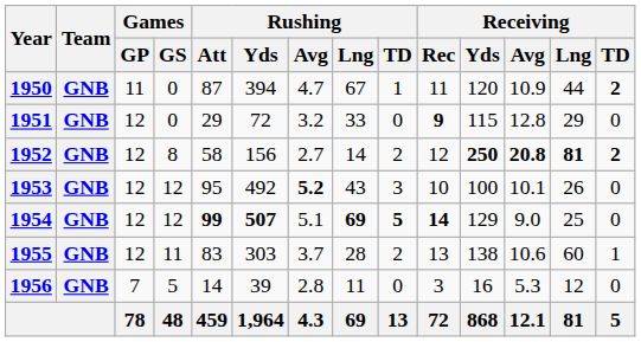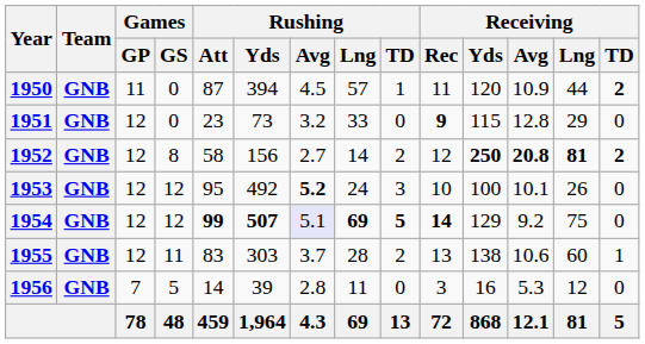1950 | Rushing / Avg: 4.7 -> 4.5
1950 | Rushing / Lng: 67 -> 57
1951 | Rushing / Att: 29 -> 23
1951 | Rushing / Yds: 72 -> 73
1953 | Rushing / Lng: 43 -> 24
1954 | Rushing / Avg: no background -> lavender background
1954 | Receiving / Avg: 9.0 -> 9.2
1954 | Receiving / Lng: 25 -> 75
